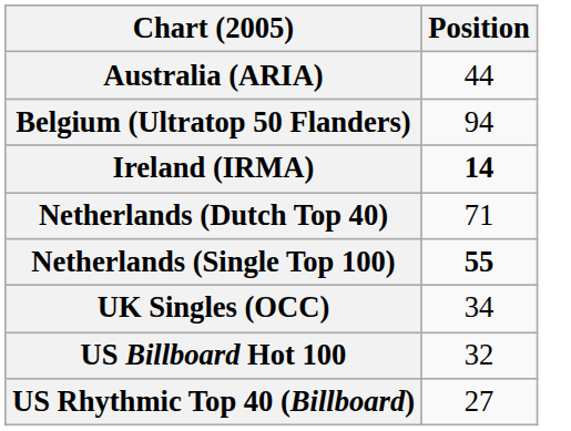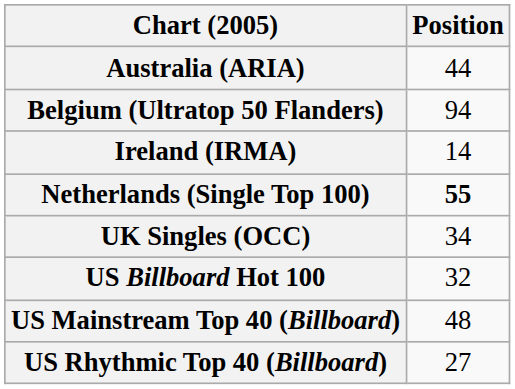Ireland (IRMA) | Position: bold -> normal
- row: Netherlands (Dutch Top 40) | 71
+ row: US Mainstream Top 40 (Billboard) | 48
